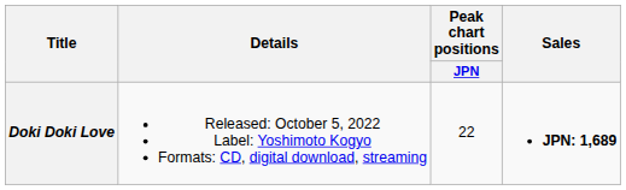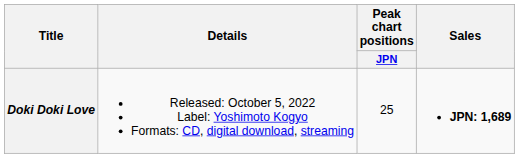Doki Doki Love | Peak chart positions / JPN: 22 -> 25
